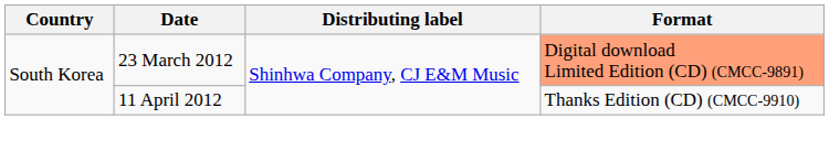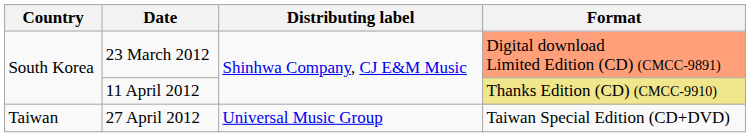11 April 2012 | Format: no background -> khaki background
+ row: Taiwan | 27 April 2012 | Universal Music Group | Taiwan Special Edition (CD+DVD)
